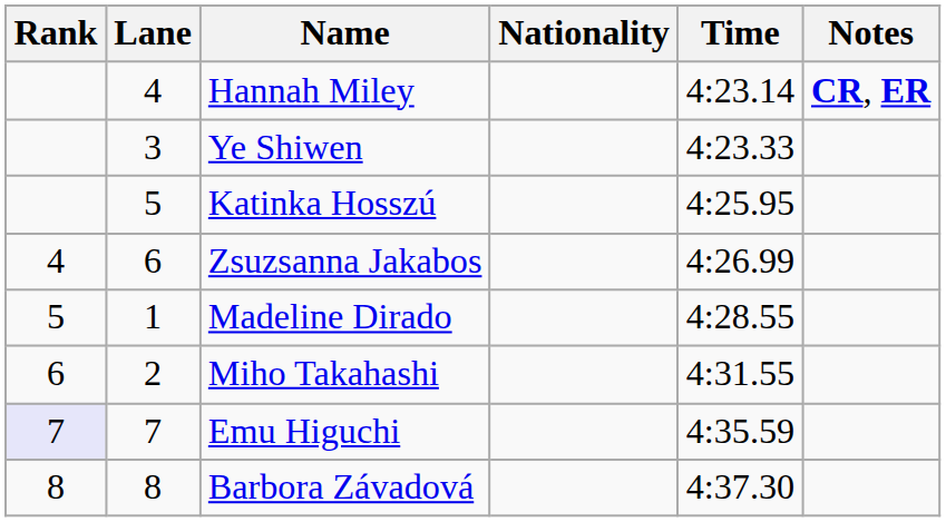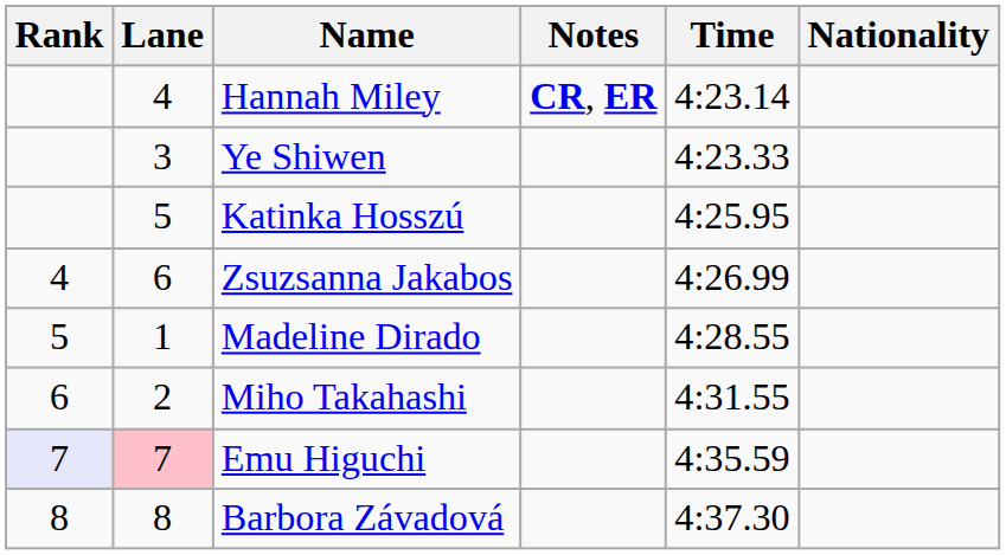columns swapped: Nationality <-> Notes
Emu Higuchi | Lane: no background -> pink background
